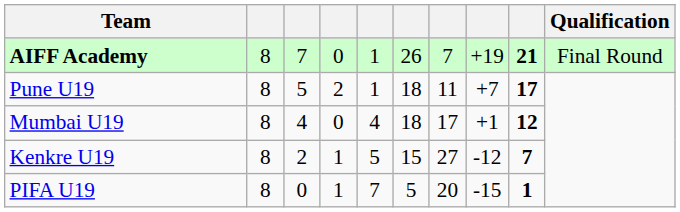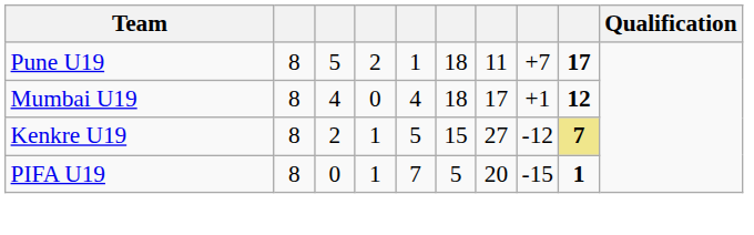- row: AIFF Academy | 8 | 7 | 0 | 1 | 26 | 7 | +19 | 21 | Final Round
Kenkre U19 | column 9: no background -> khaki background
